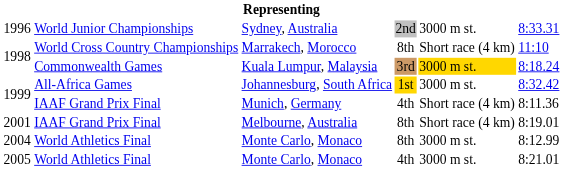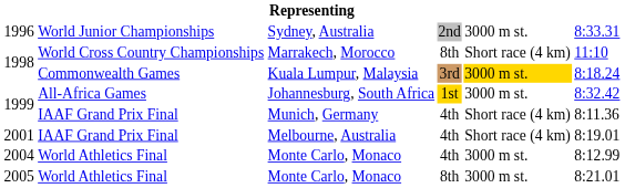Melbourne, Australia | column 4: 8th -> 4th
2004 / Monte Carlo, Monaco | column 4: 8th -> 4th
2005 / Monte Carlo, Monaco | column 4: 4th -> 8th
